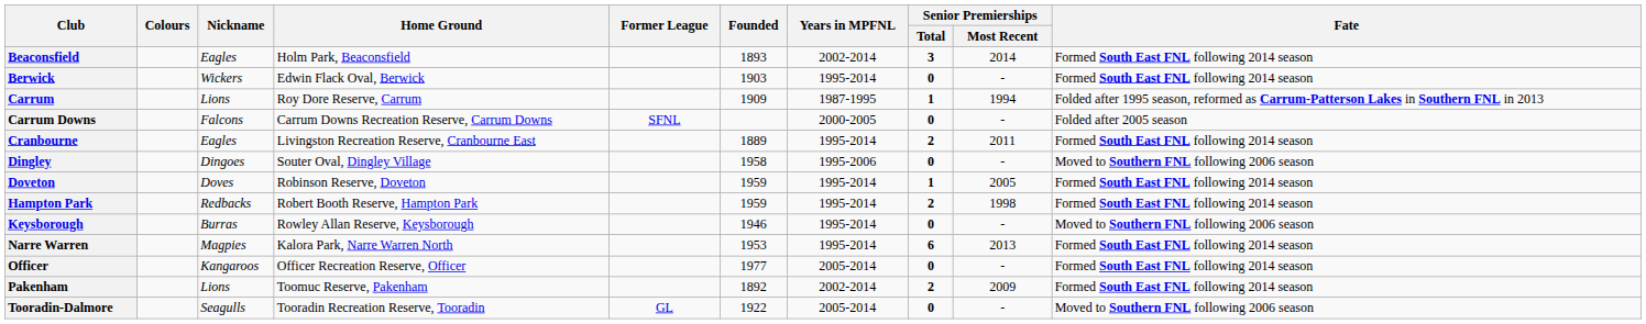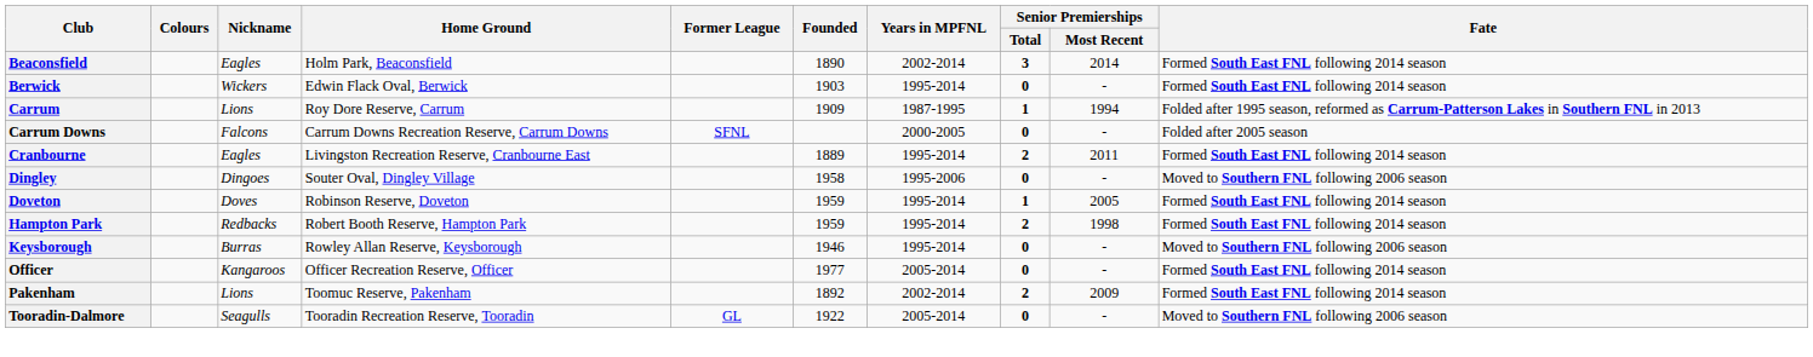Beaconsfield | Founded: 1893 -> 1890
- row: Narre Warren | Magpies | Kalora Park, Narre Warren North | 1953 | 1995-2014 | 6 | 2013 | Formed South East FNL following 2014 season
